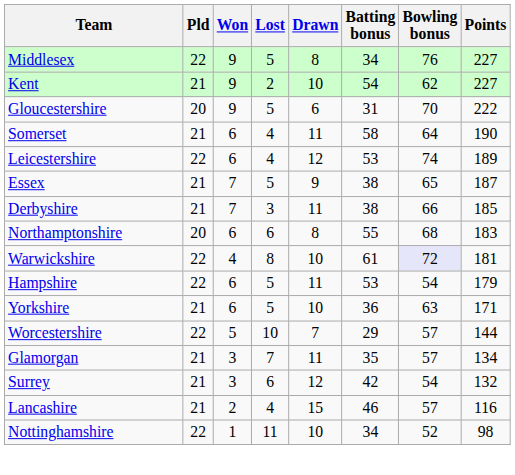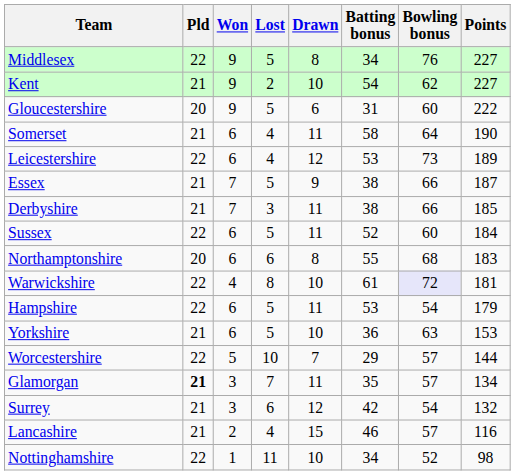Gloucestershire | Bowling bonus: 70 -> 60
Leicestershire | Bowling bonus: 74 -> 73
Essex | Bowling bonus: 65 -> 66
+ row: Sussex | 22 | 6 | 5 | 11 | 52 | 60 | 184
Yorkshire | Points: 171 -> 153
Glamorgan | Pld: normal -> bold
